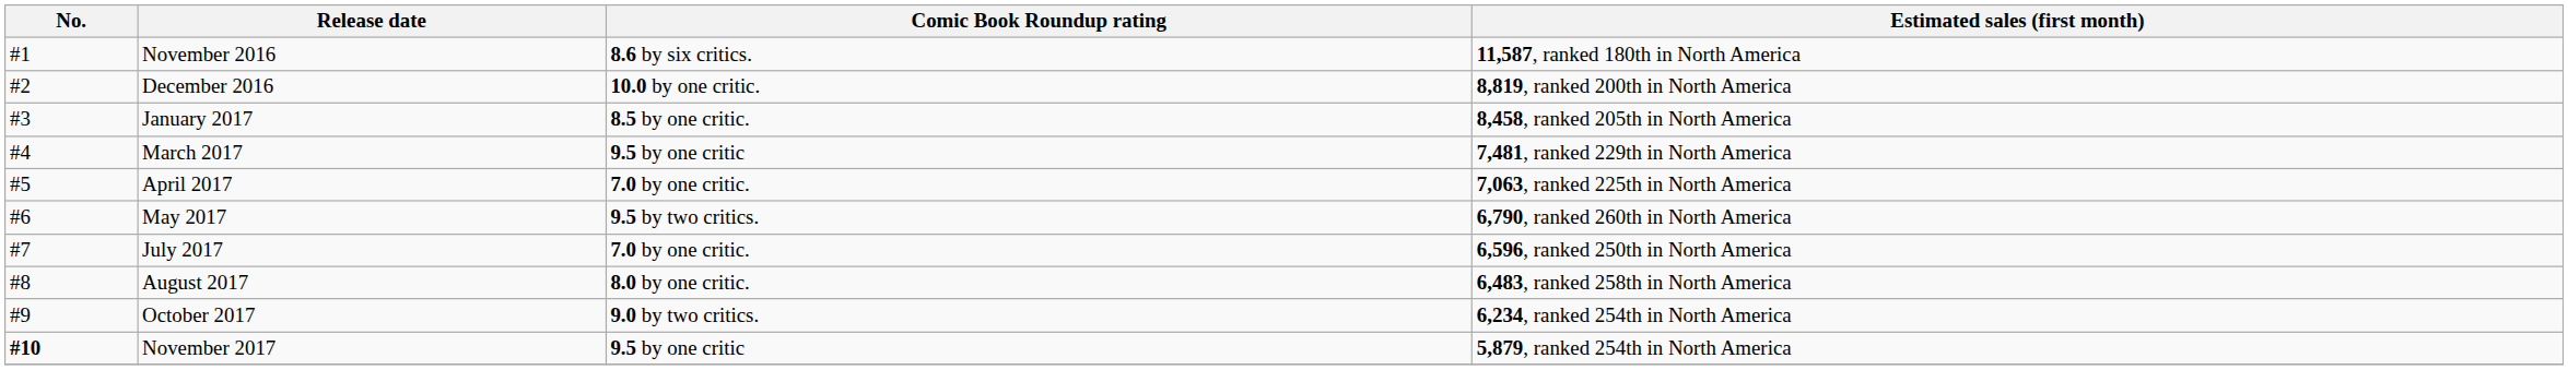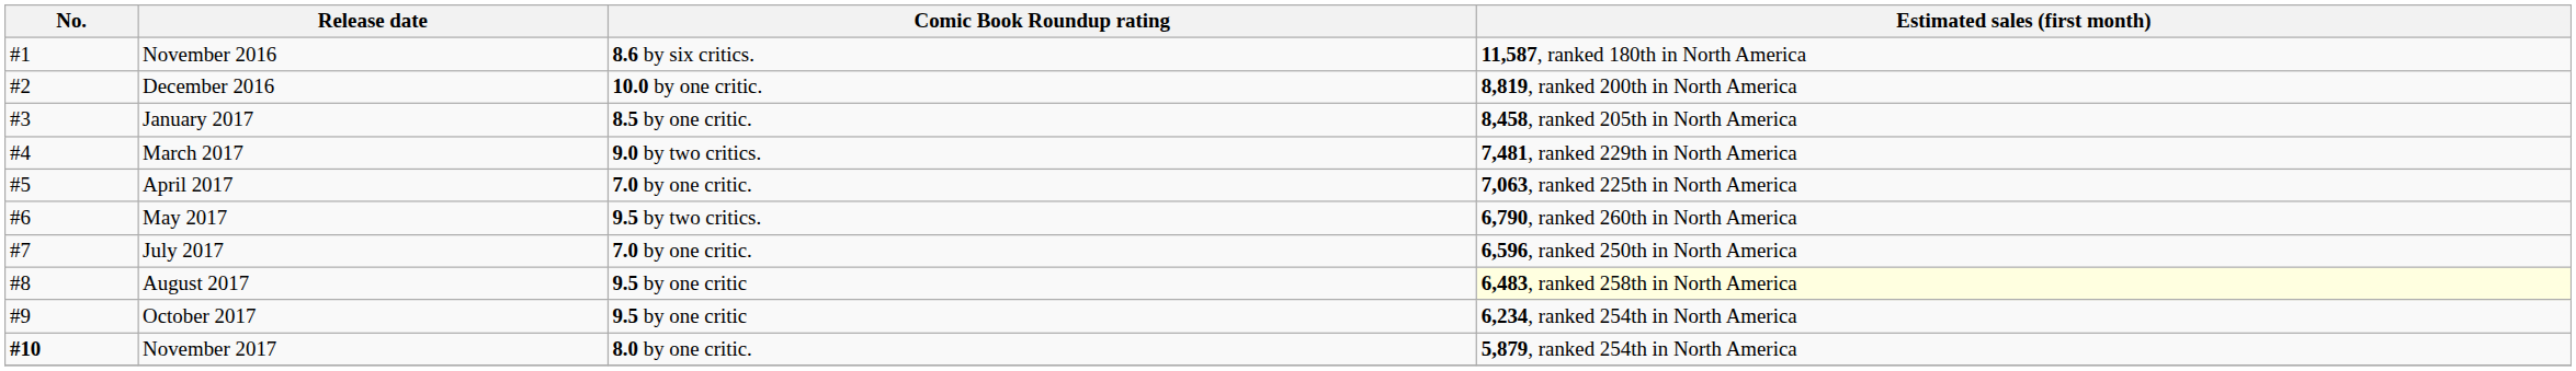March 2017 | Comic Book Roundup rating: 9.5 by one critic -> 9.0 by two critics.
August 2017 | Comic Book Roundup rating: 8.0 by one critic. -> 9.5 by one critic
August 2017 | Estimated sales (first month): no background -> lightyellow background
October 2017 | Comic Book Roundup rating: 9.0 by two critics. -> 9.5 by one critic
November 2017 | Comic Book Roundup rating: 9.5 by one critic -> 8.0 by one critic.
